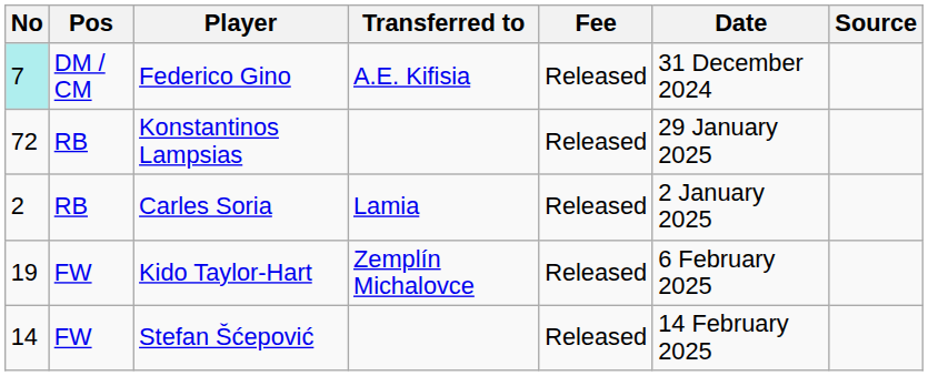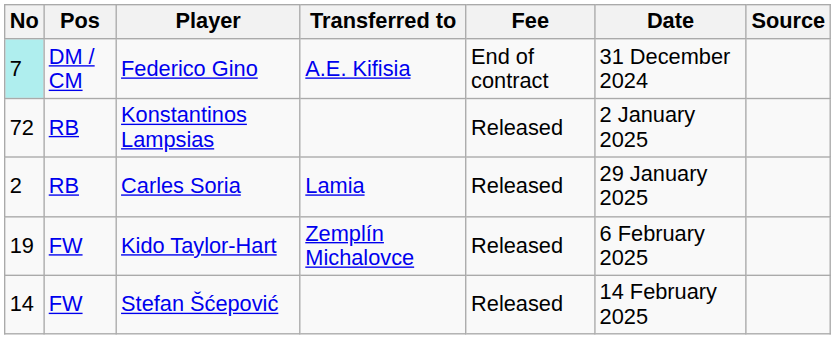Federico Gino | Fee: Released -> End of contract
Konstantinos Lampsias | Date: 29 January 2025 -> 2 January 2025
Carles Soria | Date: 2 January 2025 -> 29 January 2025
